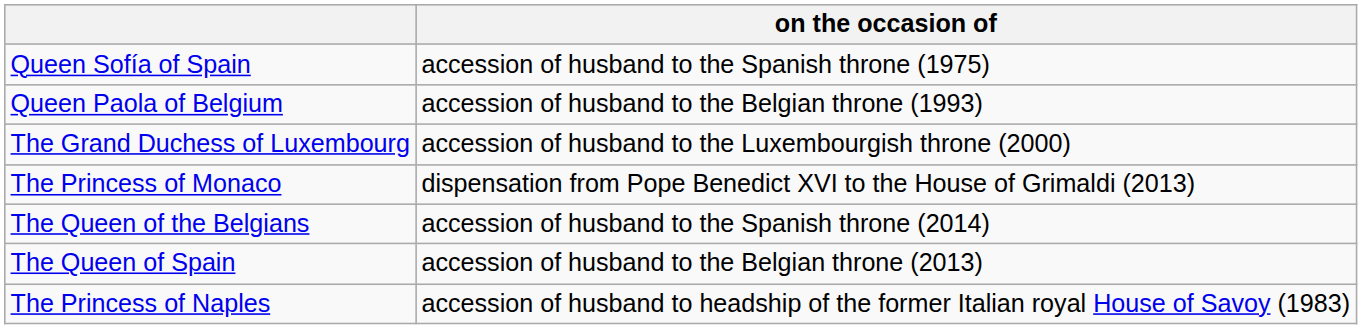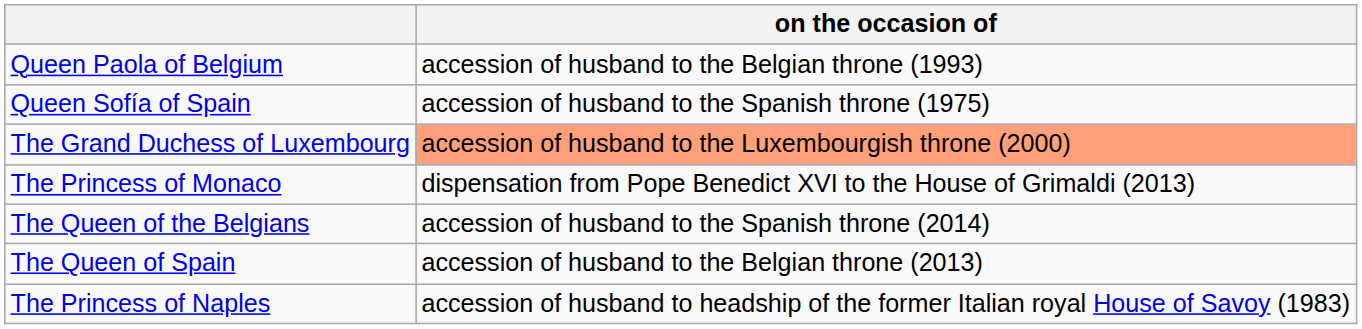rows swapped: Queen Sofía of Spain <-> Queen Paola of Belgium
The Grand Duchess of Luxembourg | on the occasion of: no background -> lightsalmon background
